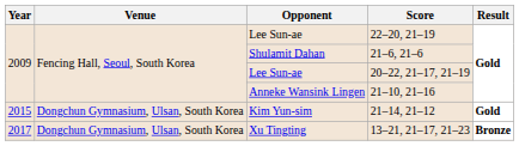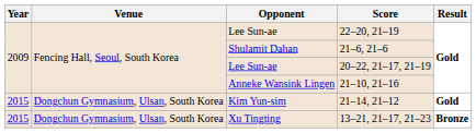13–21, 21–17, 21–23 | Year: 2017 -> 2015
